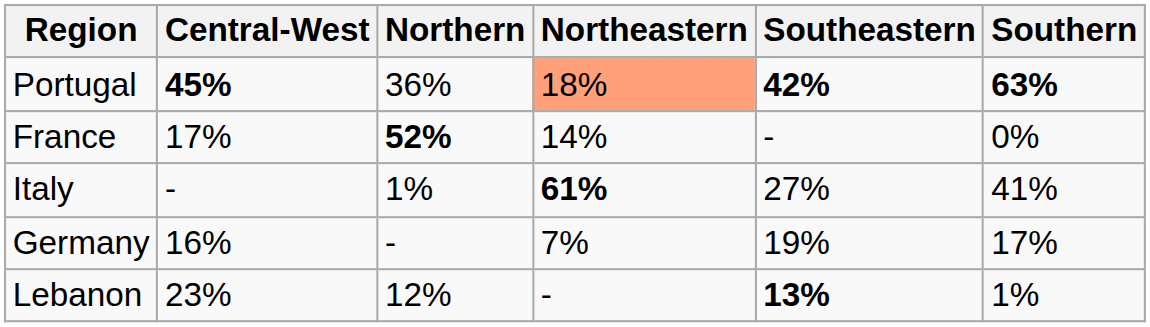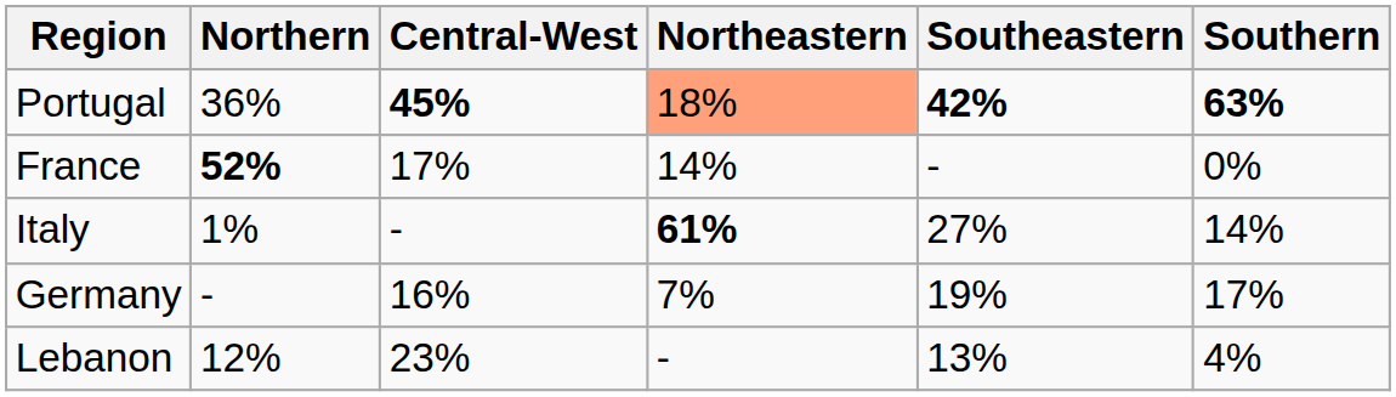columns swapped: Central-West <-> Northern
Italy | Southern: 41% -> 14%
Lebanon | Southeastern: bold -> normal
Lebanon | Southern: 1% -> 4%
